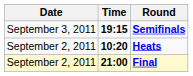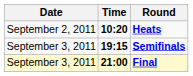rows swapped: Heats <-> Semifinals
Final | Date: September 2, 2011 -> September 3, 2011
